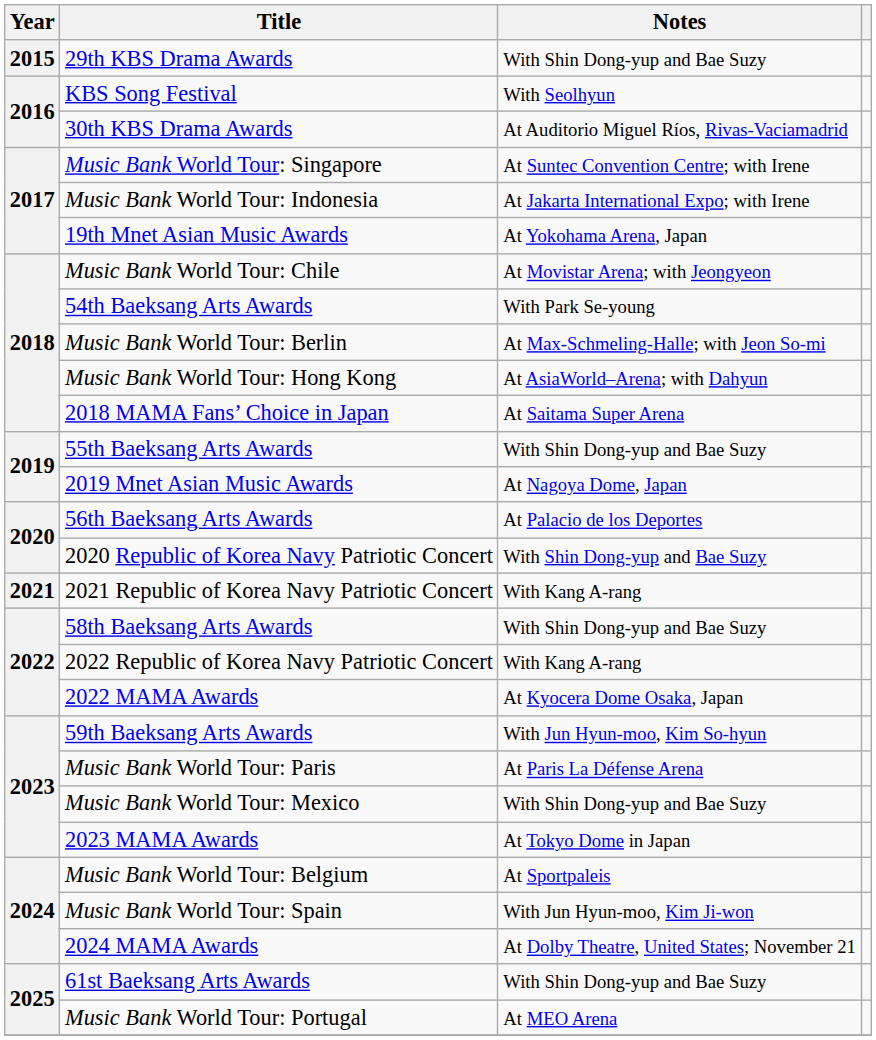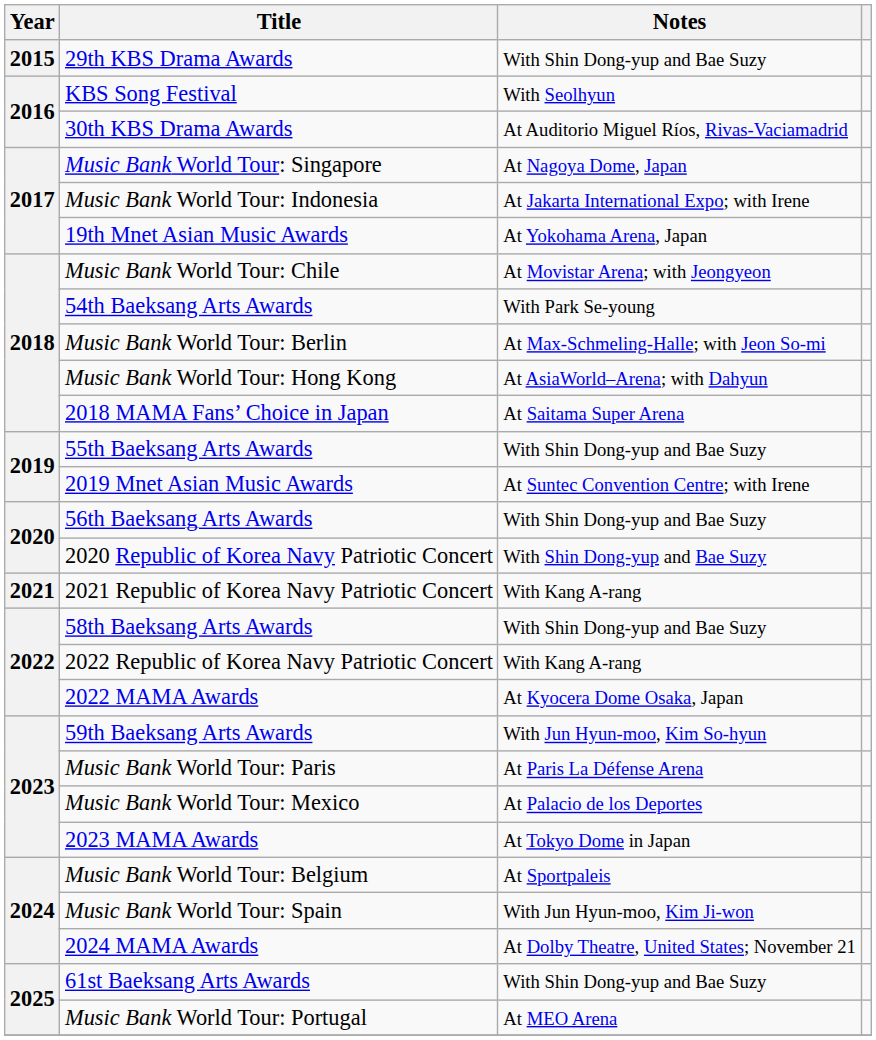Music Bank World Tour: Singapore | Notes: At Suntec Convention Centre; with Irene -> At Nagoya Dome, Japan
2019 Mnet Asian Music Awards | Notes: At Nagoya Dome, Japan -> At Suntec Convention Centre; with Irene
56th Baeksang Arts Awards | Notes: At Palacio de los Deportes -> With Shin Dong-yup and Bae Suzy
Music Bank World Tour: Mexico | Notes: With Shin Dong-yup and Bae Suzy -> At Palacio de los Deportes
